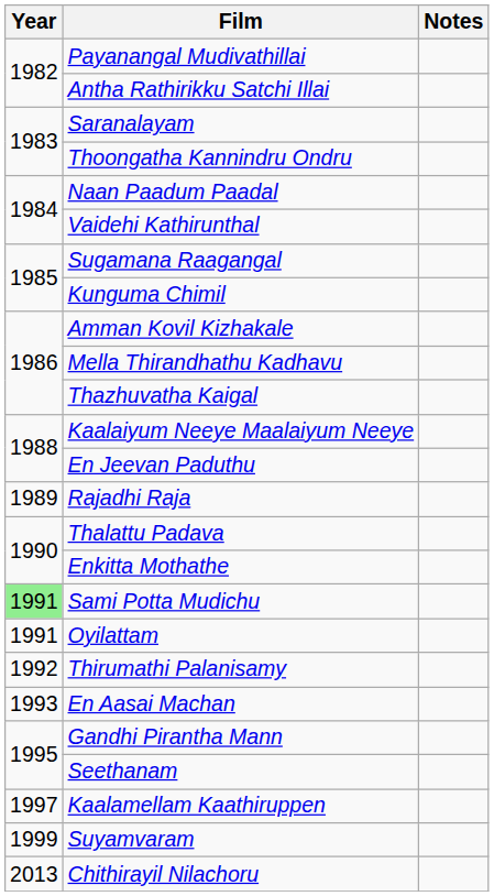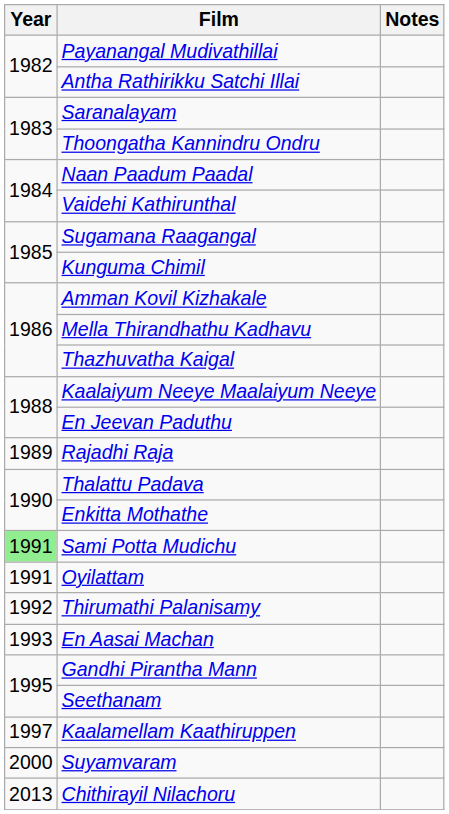Suyamvaram | Year: 1999 -> 2000
